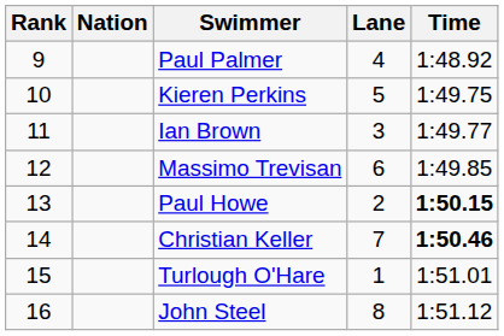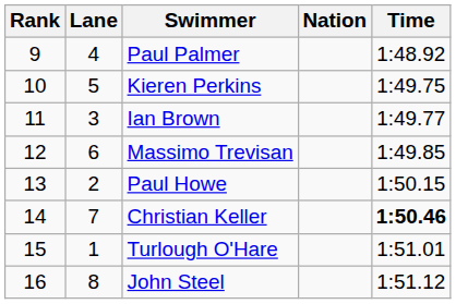columns swapped: Lane <-> Nation
Paul Howe | Time: bold -> normal
